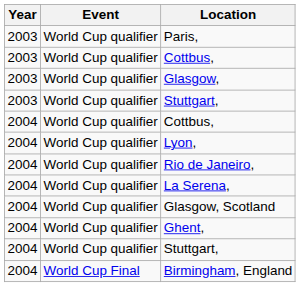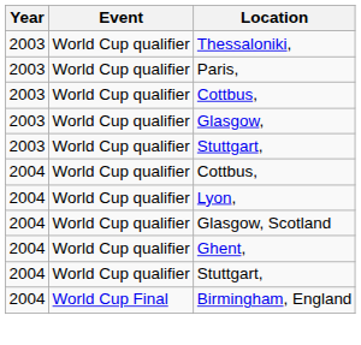+ row: 2003 | World Cup qualifier | Thessaloniki,
- row: 2004 | World Cup qualifier | Rio de Janeiro,
- row: 2004 | World Cup qualifier | La Serena,
